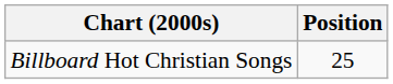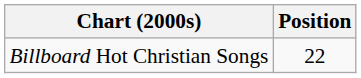Billboard Hot Christian Songs | Position: 25 -> 22
